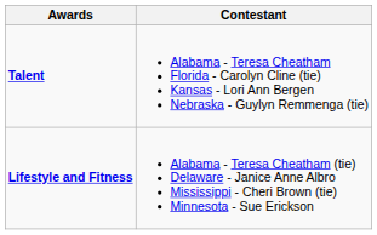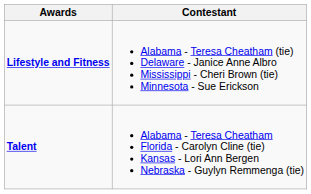rows swapped: Lifestyle and Fitness <-> Talent
